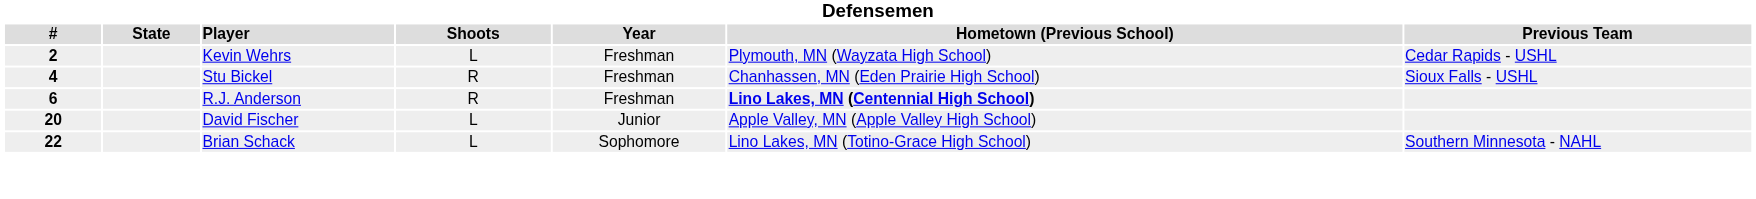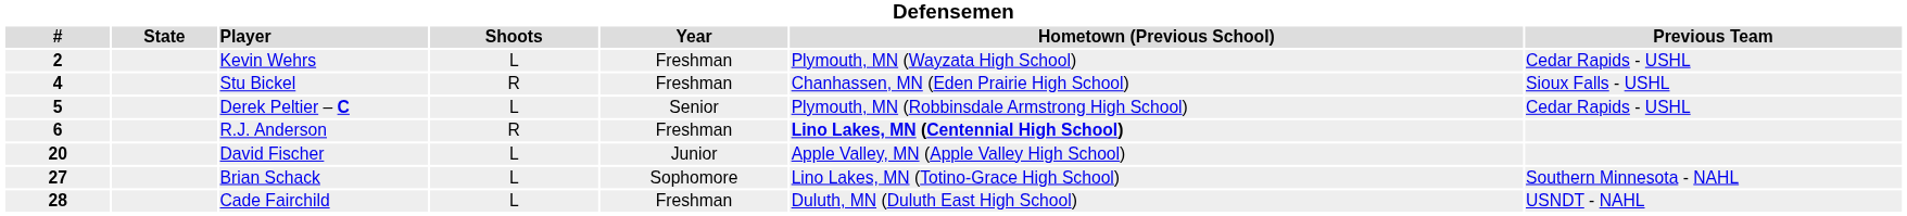+ row: 5 | Derek Peltier – C | L | Senior | Plymouth, MN (Robbinsdale Armstrong High School) | Cedar Rapids - USHL
Brian Schack | #: 22 -> 27
+ row: 28 | Cade Fairchild | L | Freshman | Duluth, MN (Duluth East High School) | USNDT - NAHL
